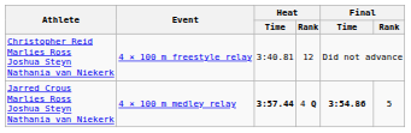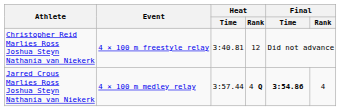Jarred Crous Marlies Ross Joshua Steyn Nathania van Niekerk | Heat / Time: bold -> normal
Jarred Crous Marlies Ross Joshua Steyn Nathania van Niekerk | Final / Rank: 5 -> 4
